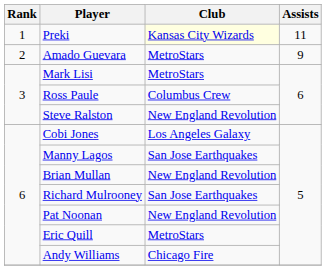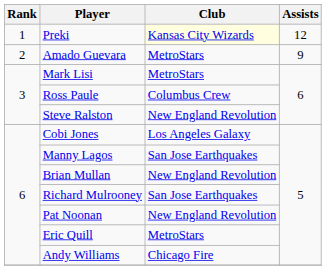Preki | Assists: 11 -> 12
